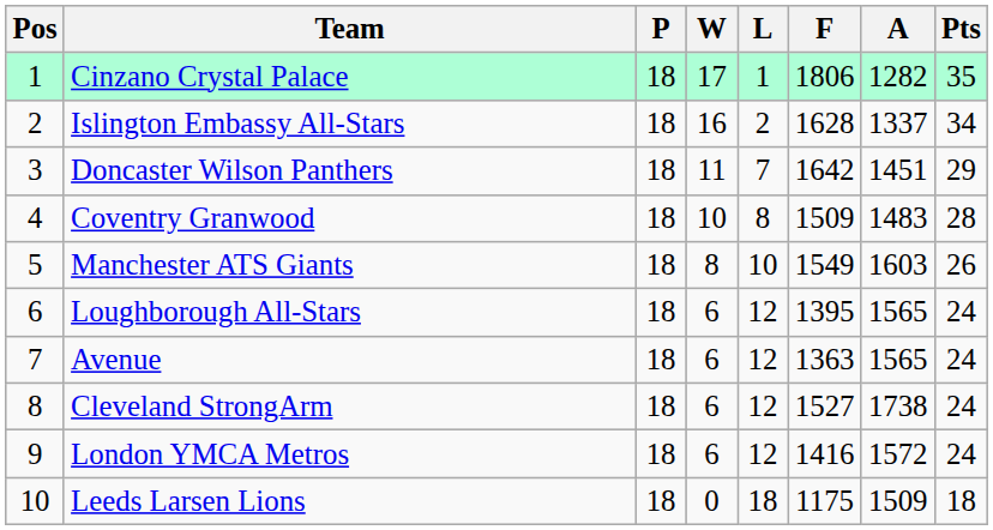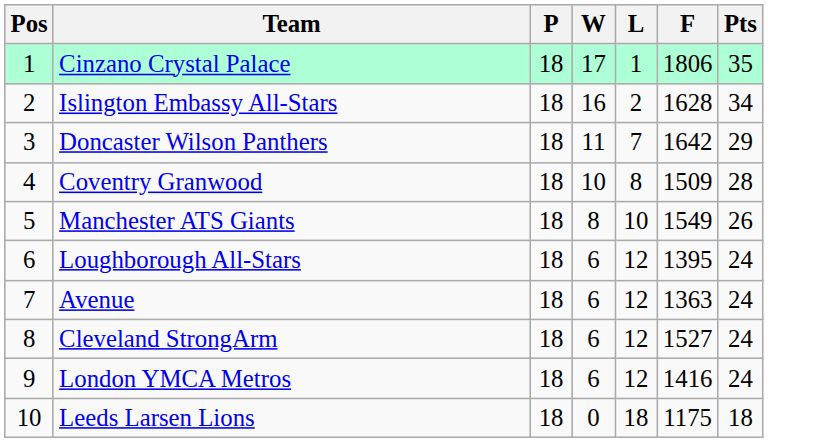- column: A | 1282 | 1337 | 1451 | 1483 | 1603 | 1565 | 1565 | 1738 | 1572 | 1509
